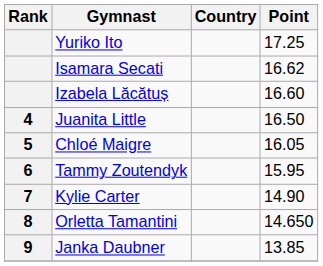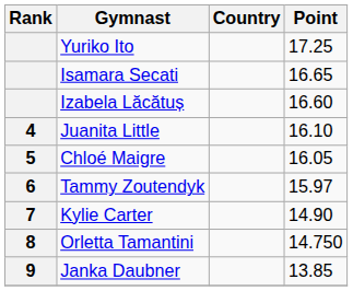Isamara Secati | Point: 16.62 -> 16.65
Juanita Little | Point: 16.50 -> 16.10
Tammy Zoutendyk | Point: 15.95 -> 15.97
Orletta Tamantini | Point: 14.650 -> 14.750
